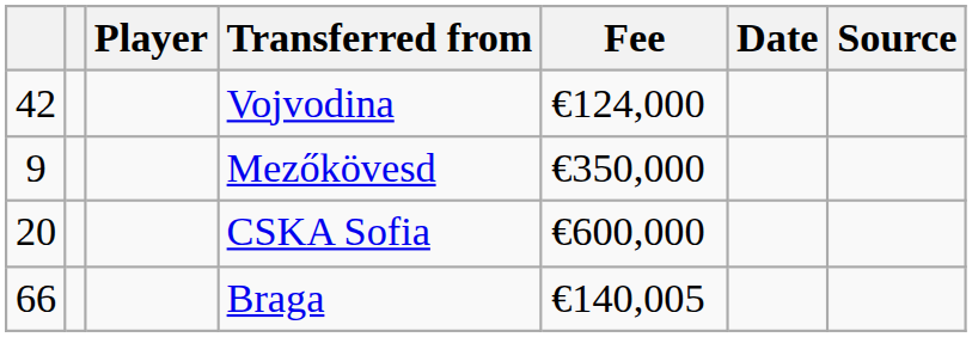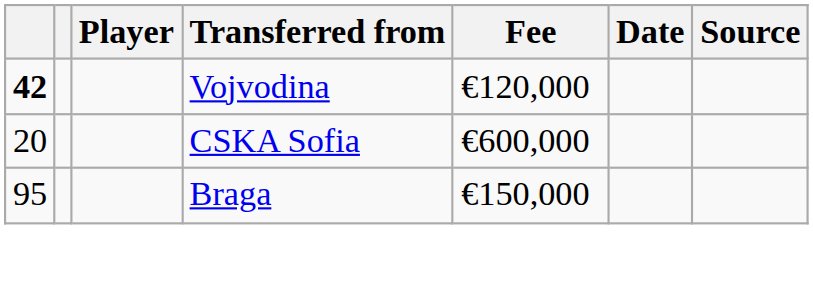Vojvodina | column 1: normal -> bold
Vojvodina | Fee: €124,000 -> €120,000
- row: 9 | Mezőkövesd | €350,000
Braga | column 1: 66 -> 95
Braga | Fee: €140,005 -> €150,000
